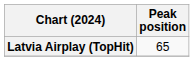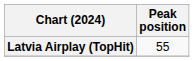Latvia Airplay (TopHit) | Peak position: 65 -> 55
